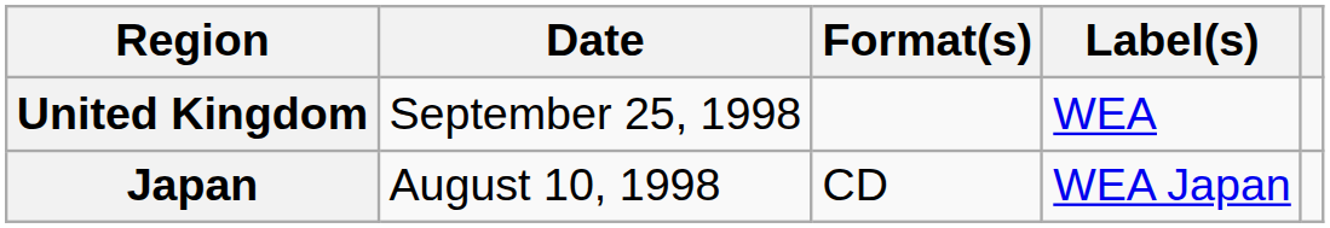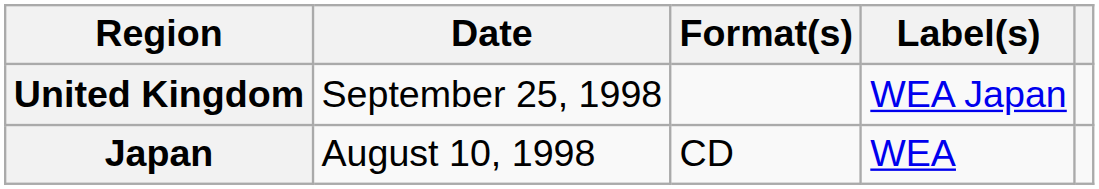United Kingdom | Label(s): WEA -> WEA Japan
Japan | Label(s): WEA Japan -> WEA
